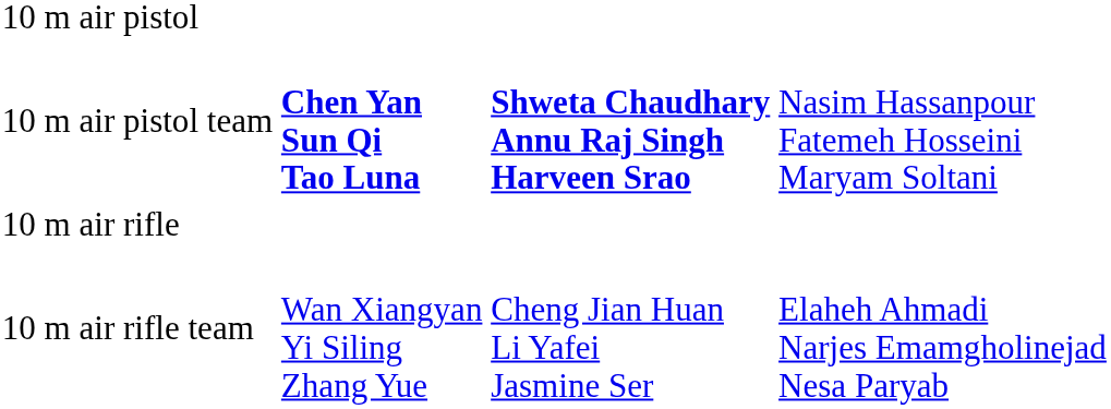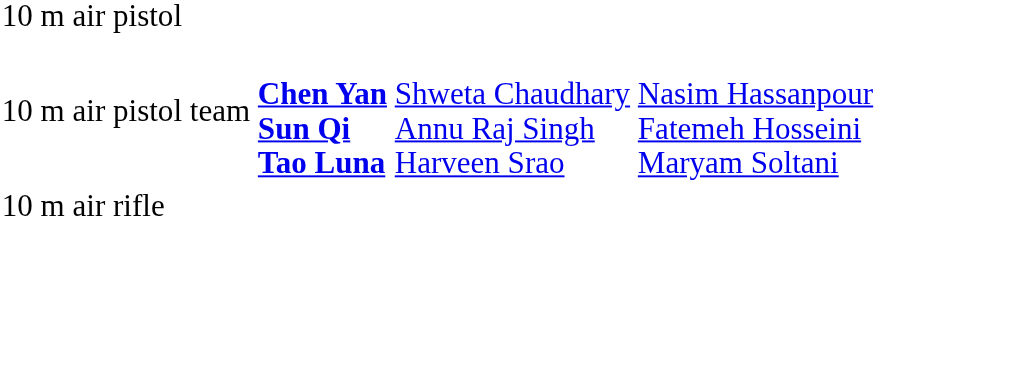10 m air pistol team | column 3: bold -> normal
- row: 10 m air rifle team | Wan Xiangyan Yi Siling Zhang Yue | Cheng Jian Huan Li Yafei Jasmine Ser | Elaheh Ahmadi Narjes Emamgholinejad Nesa Paryab
